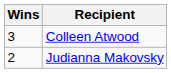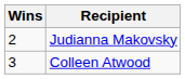rows swapped: Colleen Atwood <-> Judianna Makovsky
